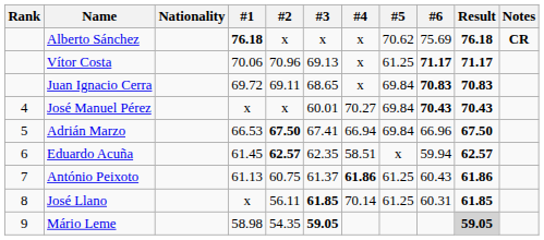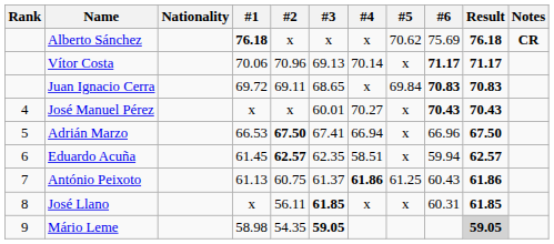Vítor Costa | #4: x -> 70.14
Vítor Costa | #5: 61.25 -> x
José Manuel Pérez | #5: 69.84 -> x
Adrián Marzo | #5: 69.84 -> x
José Llano | #4: 70.14 -> x
José Llano | #5: 61.25 -> x
